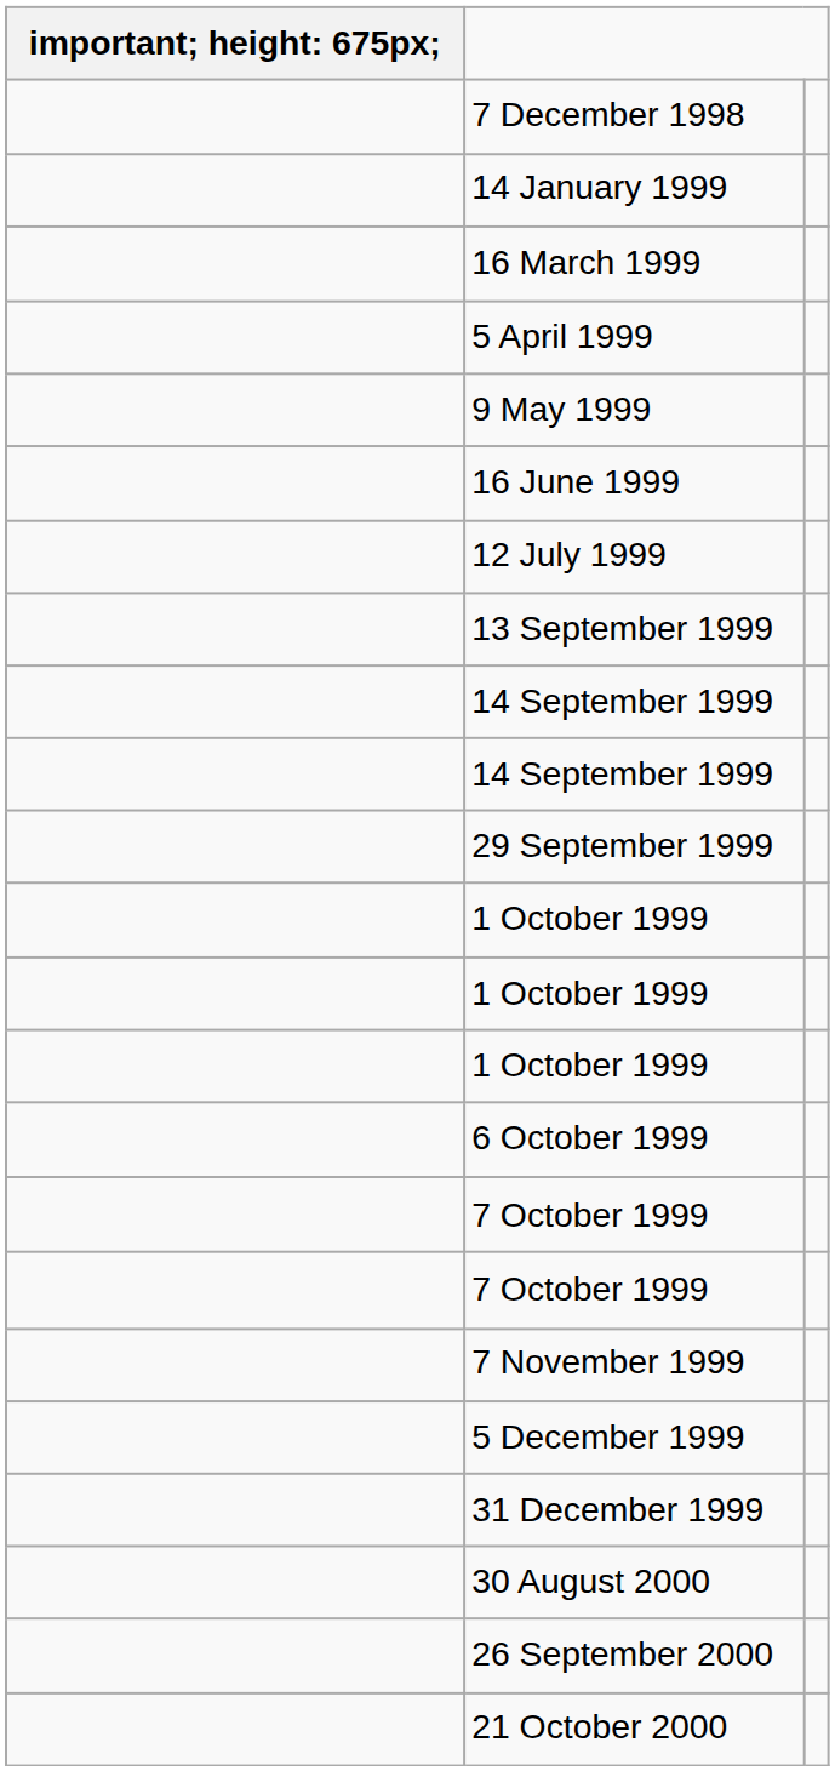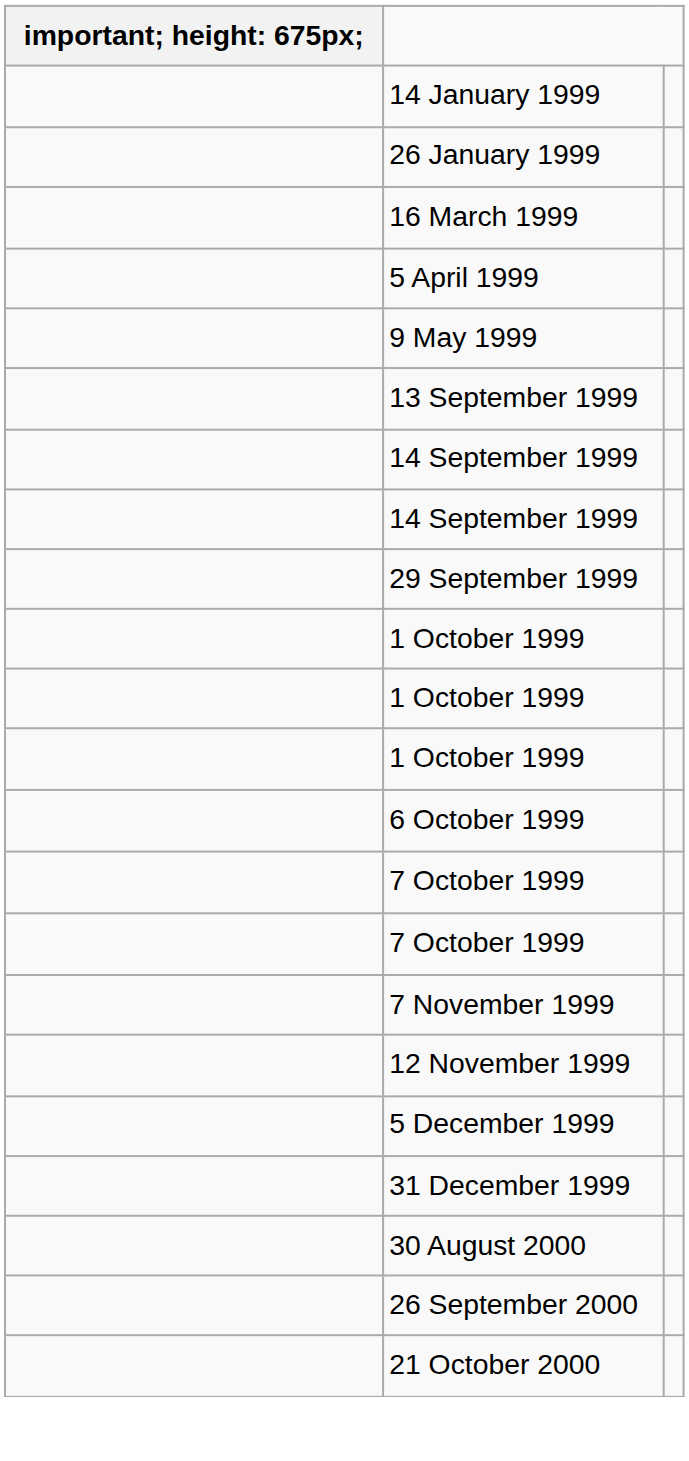- row: 7 December 1998
+ row: 26 January 1999
- row: 16 June 1999
- row: 12 July 1999
+ row: 12 November 1999
